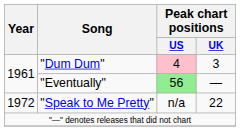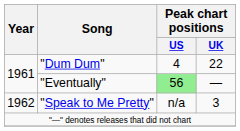"Dum Dum" | Peak chart positions / US: pink background -> no background
"Dum Dum" | Peak chart positions / UK: 3 -> 22
"Speak to Me Pretty" | Year: 1972 -> 1962
"Speak to Me Pretty" | Peak chart positions / UK: 22 -> 3
